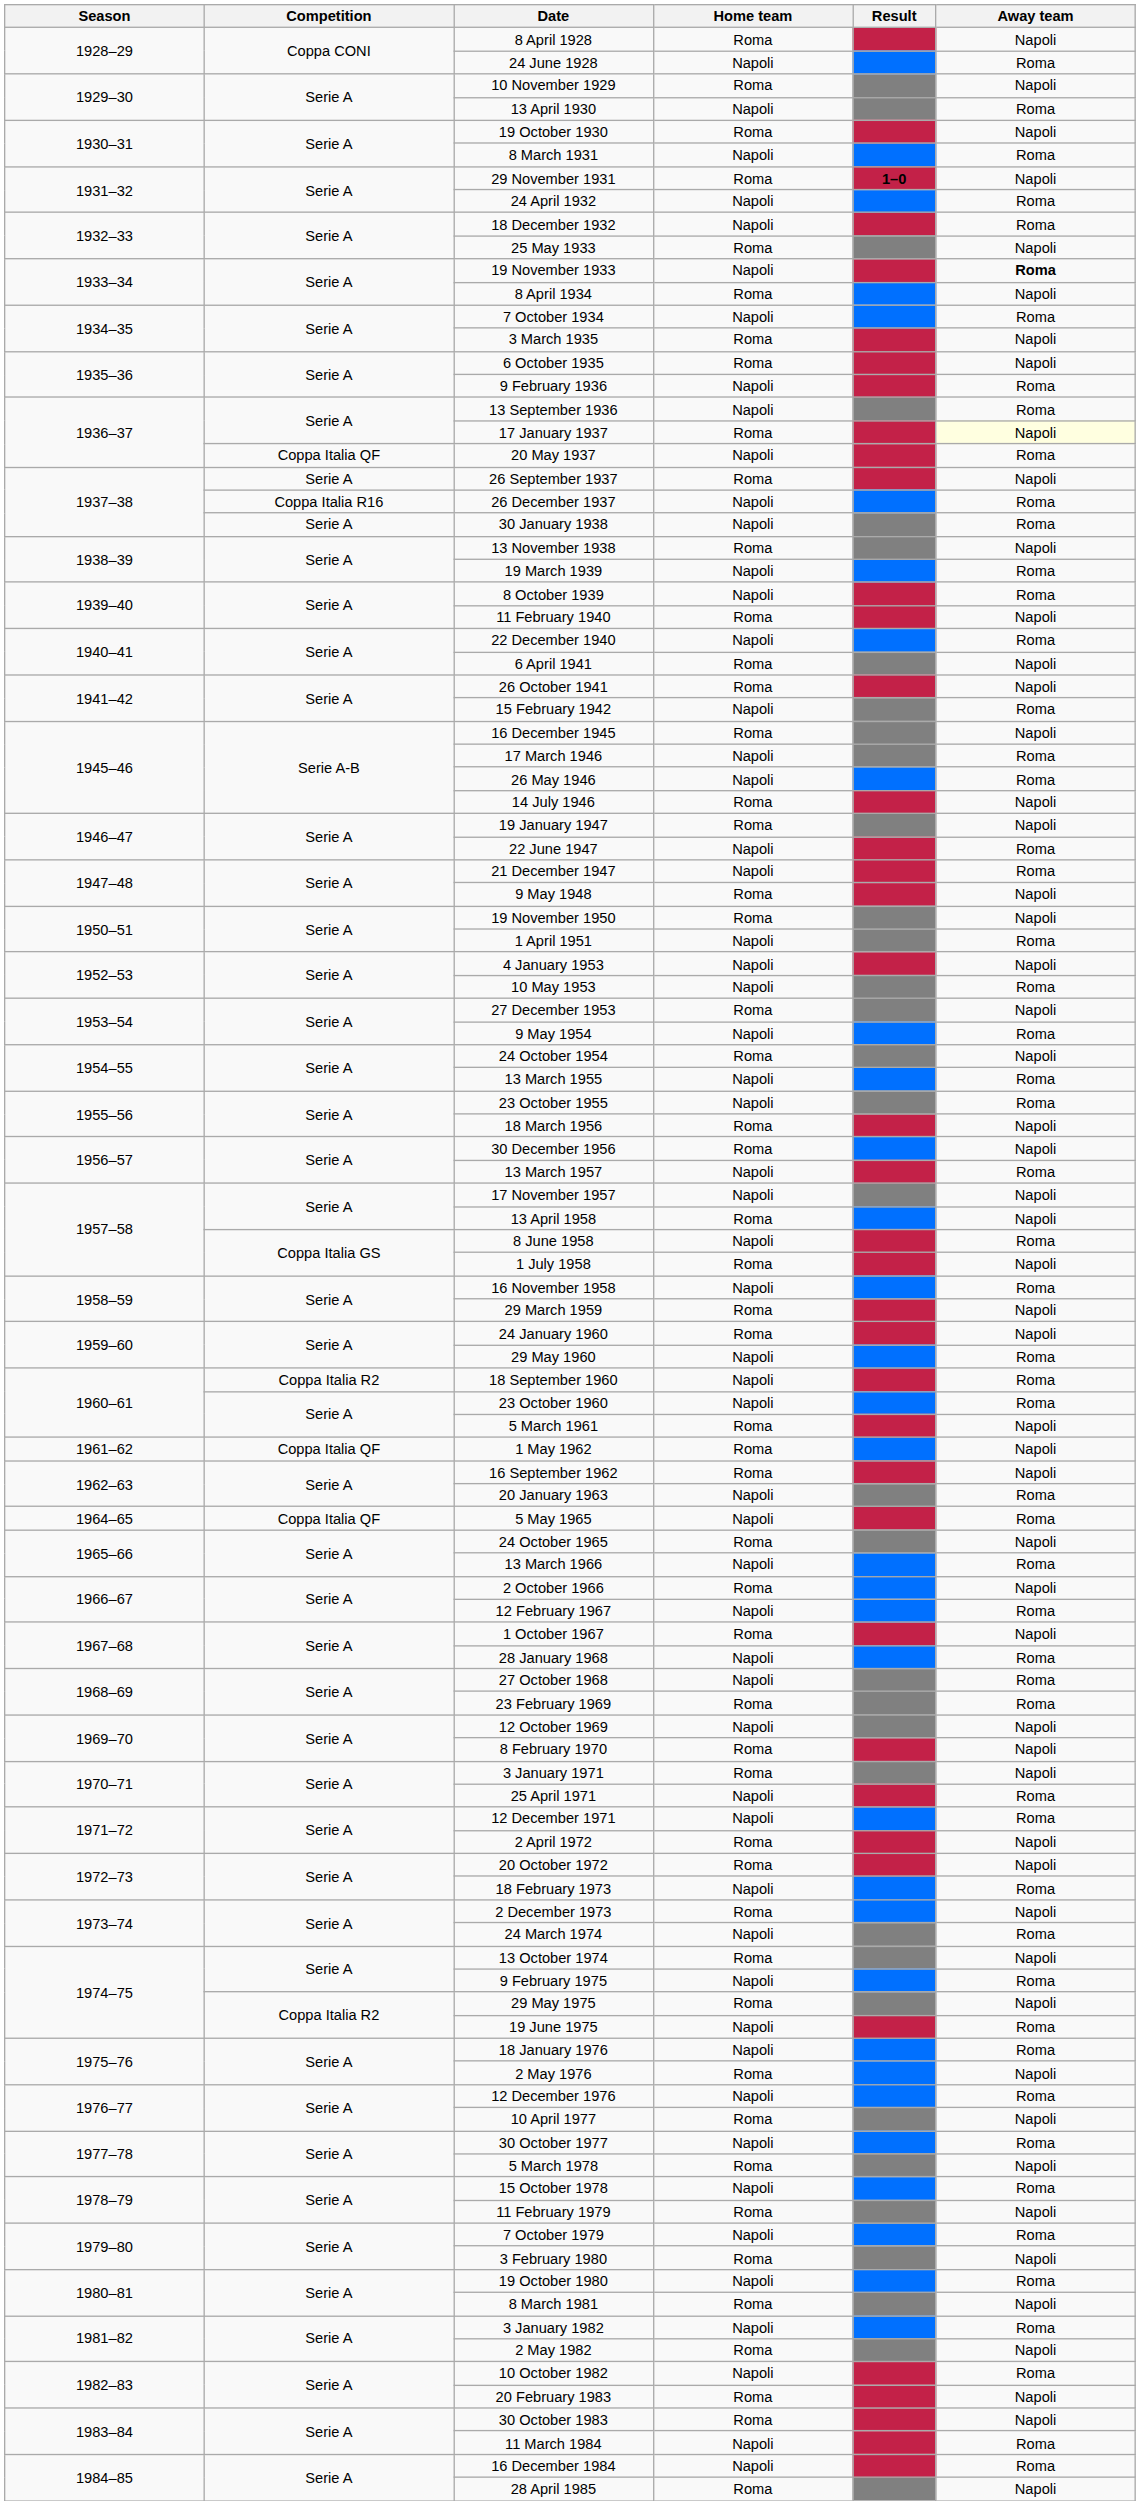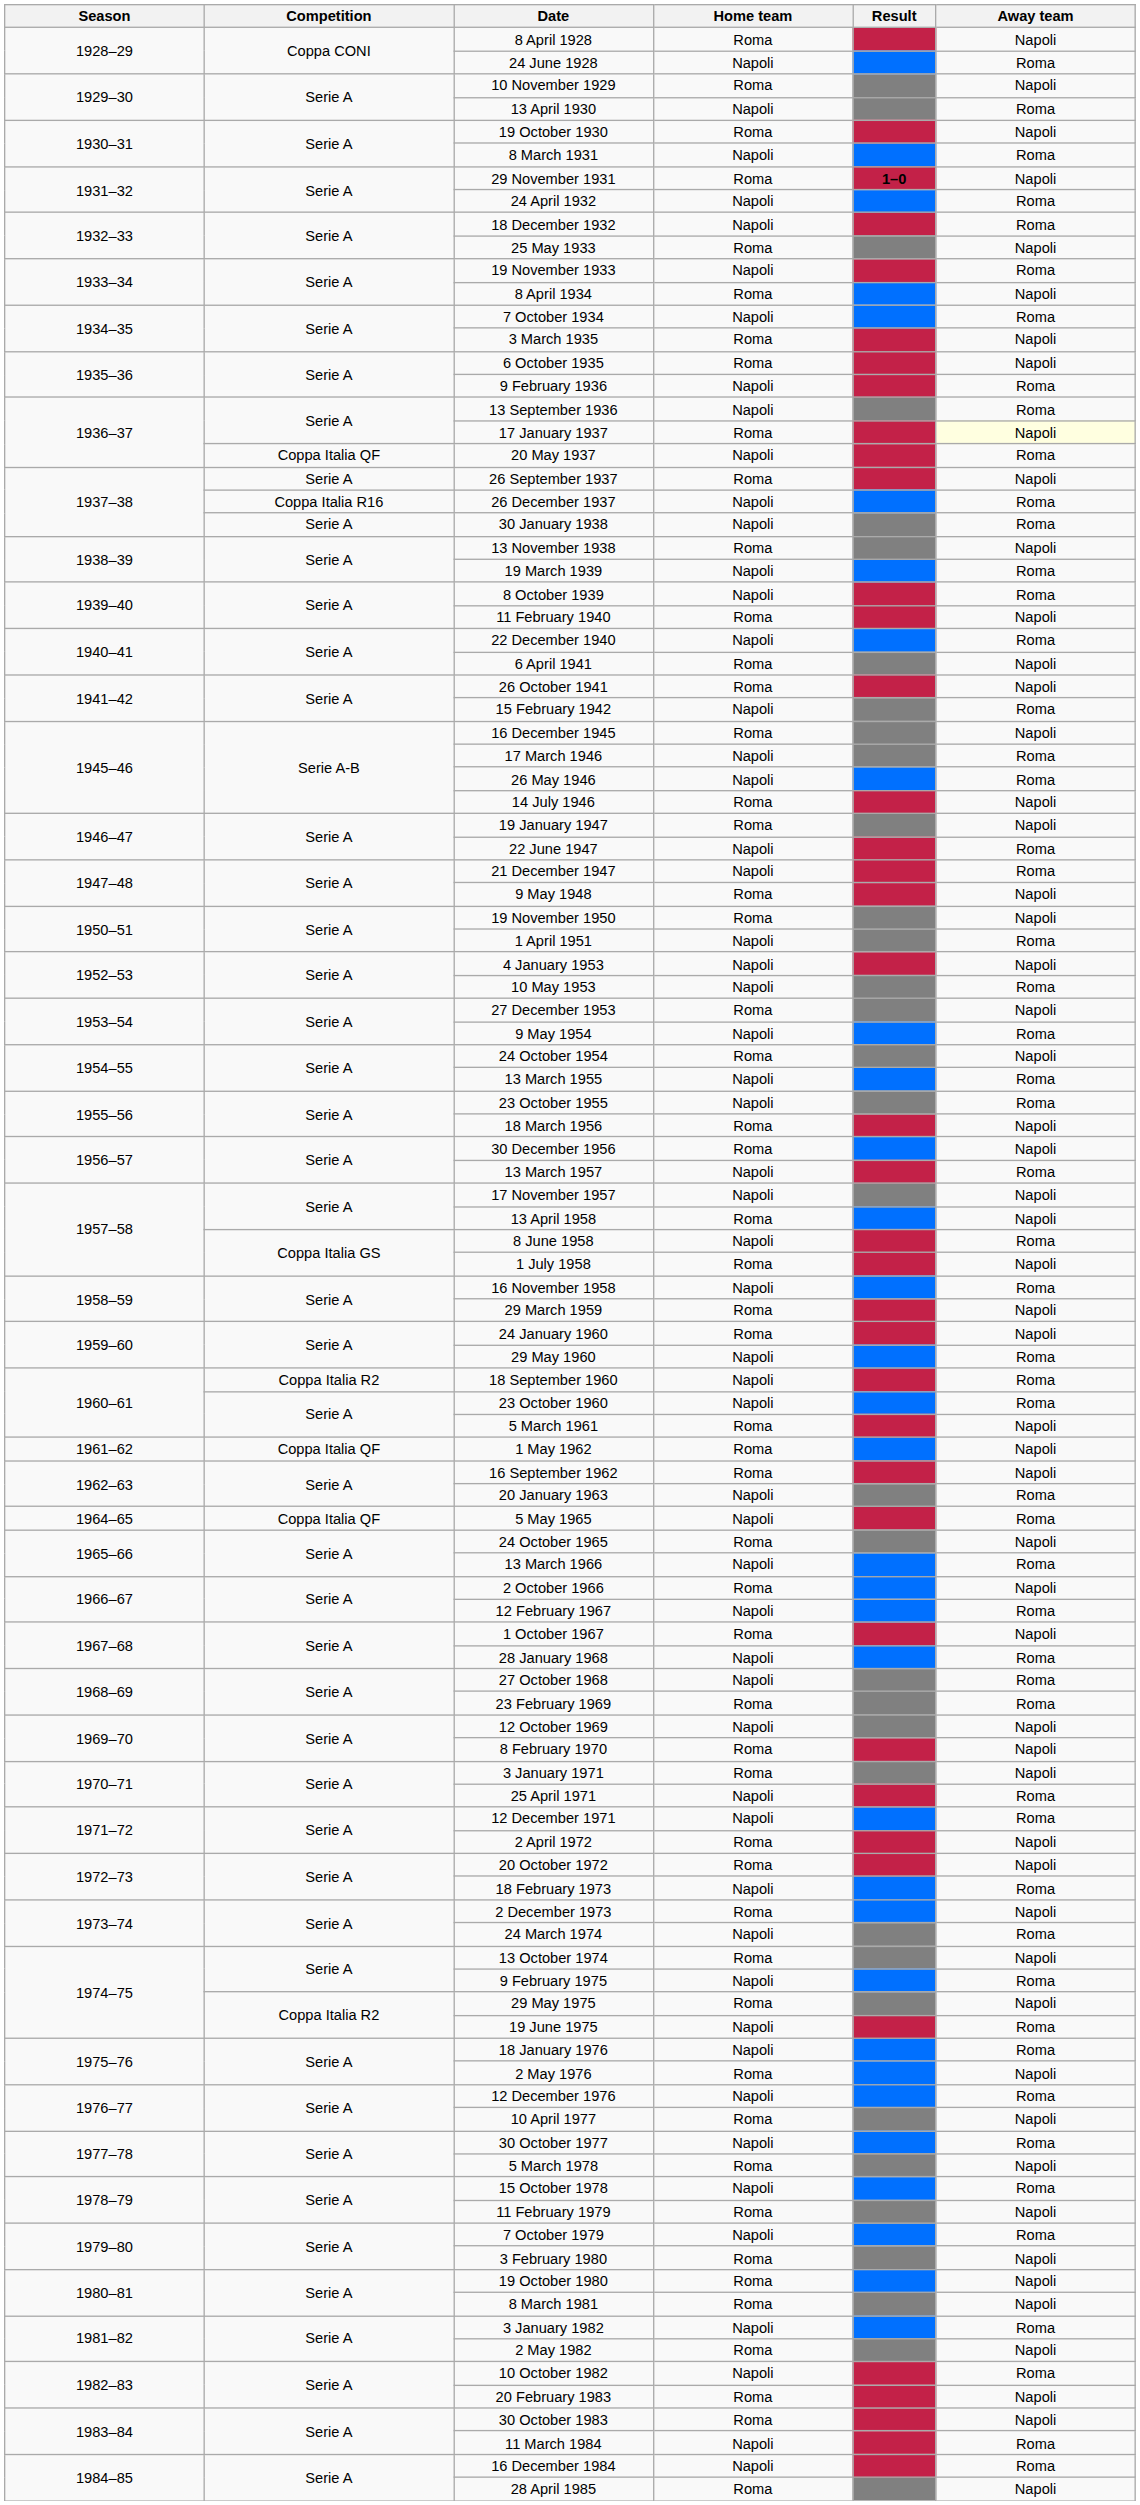19 November 1933 | Away team: bold -> normal
19 October 1980 | Home team: Napoli -> Roma
19 October 1980 | Away team: Roma -> Napoli
